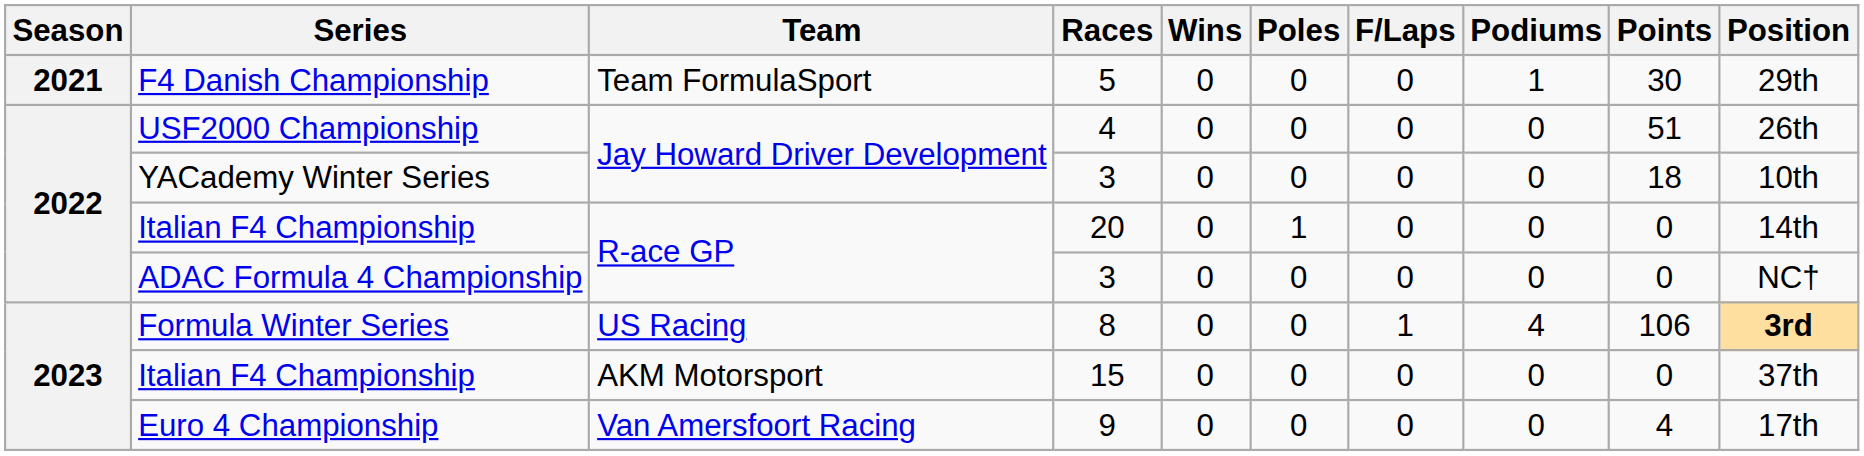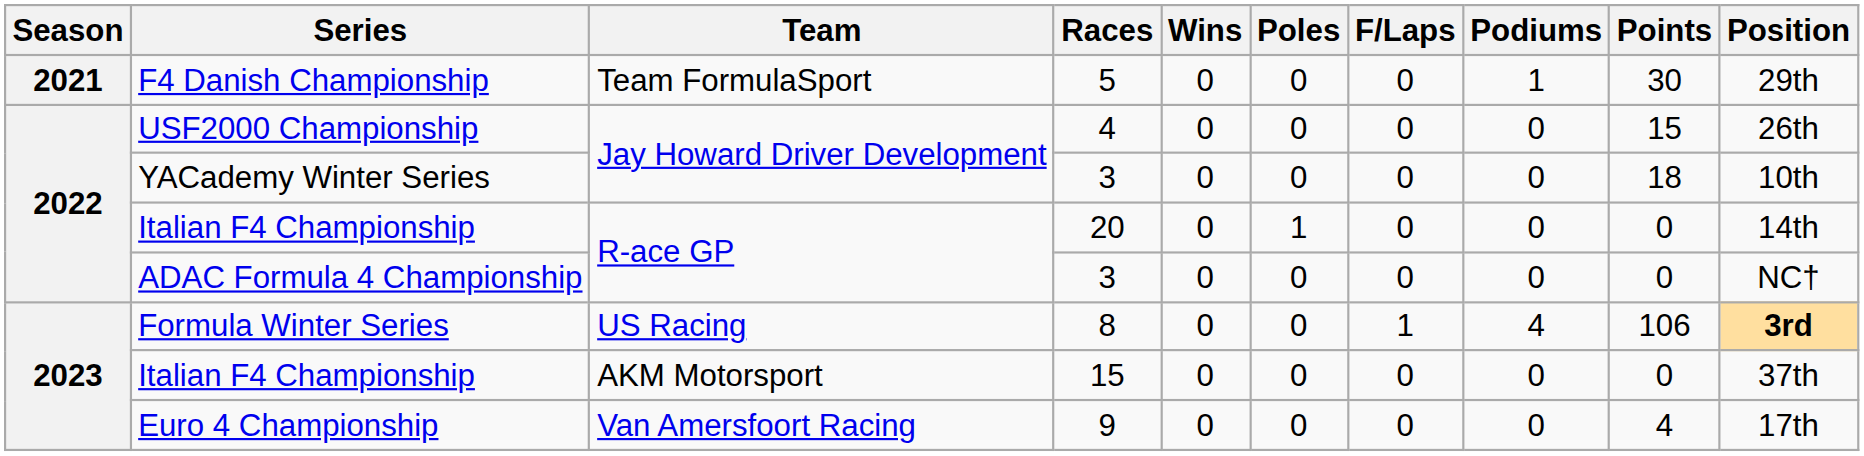USF2000 Championship | Points: 51 -> 15
